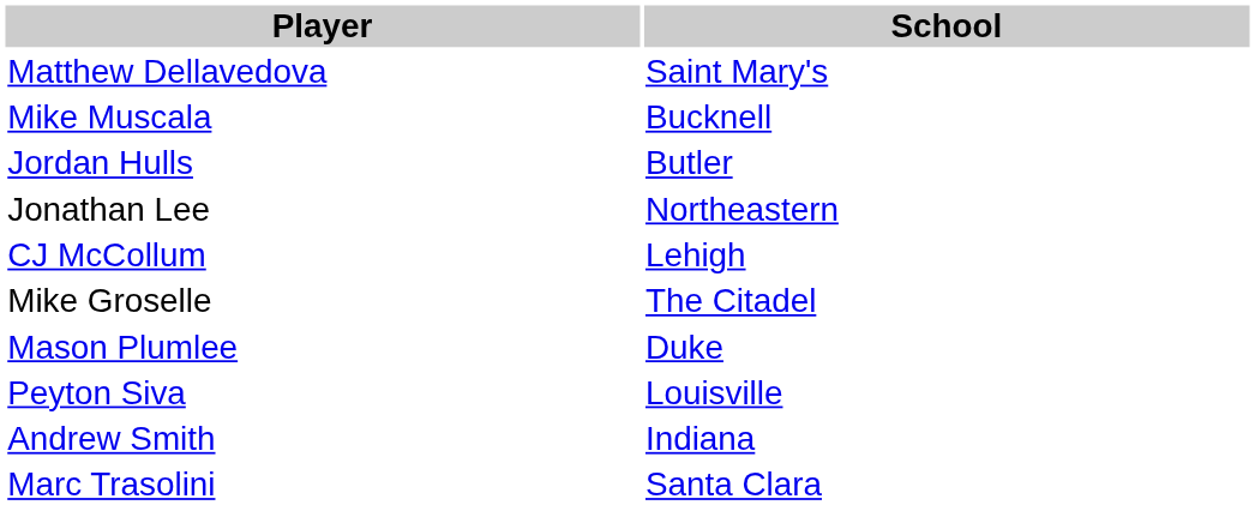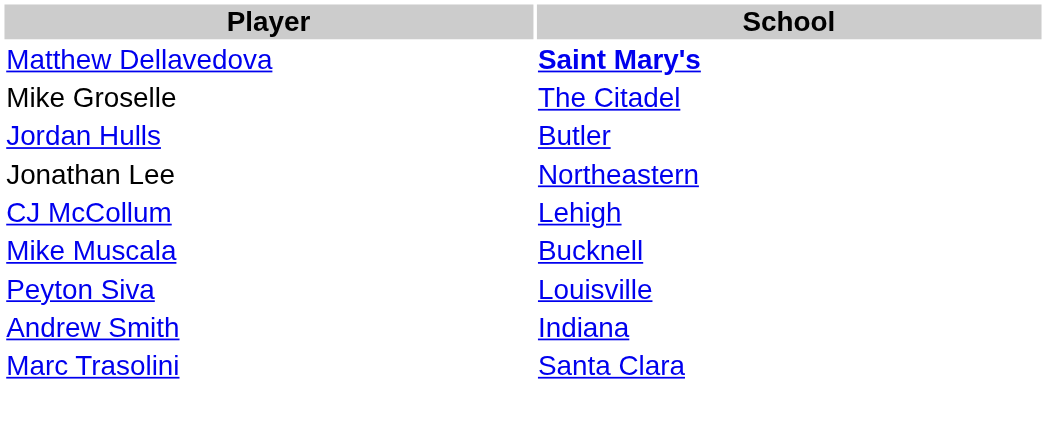Matthew Dellavedova | School: normal -> bold
rows swapped: Mike Groselle <-> Mike Muscala
- row: Mason Plumlee | Duke
